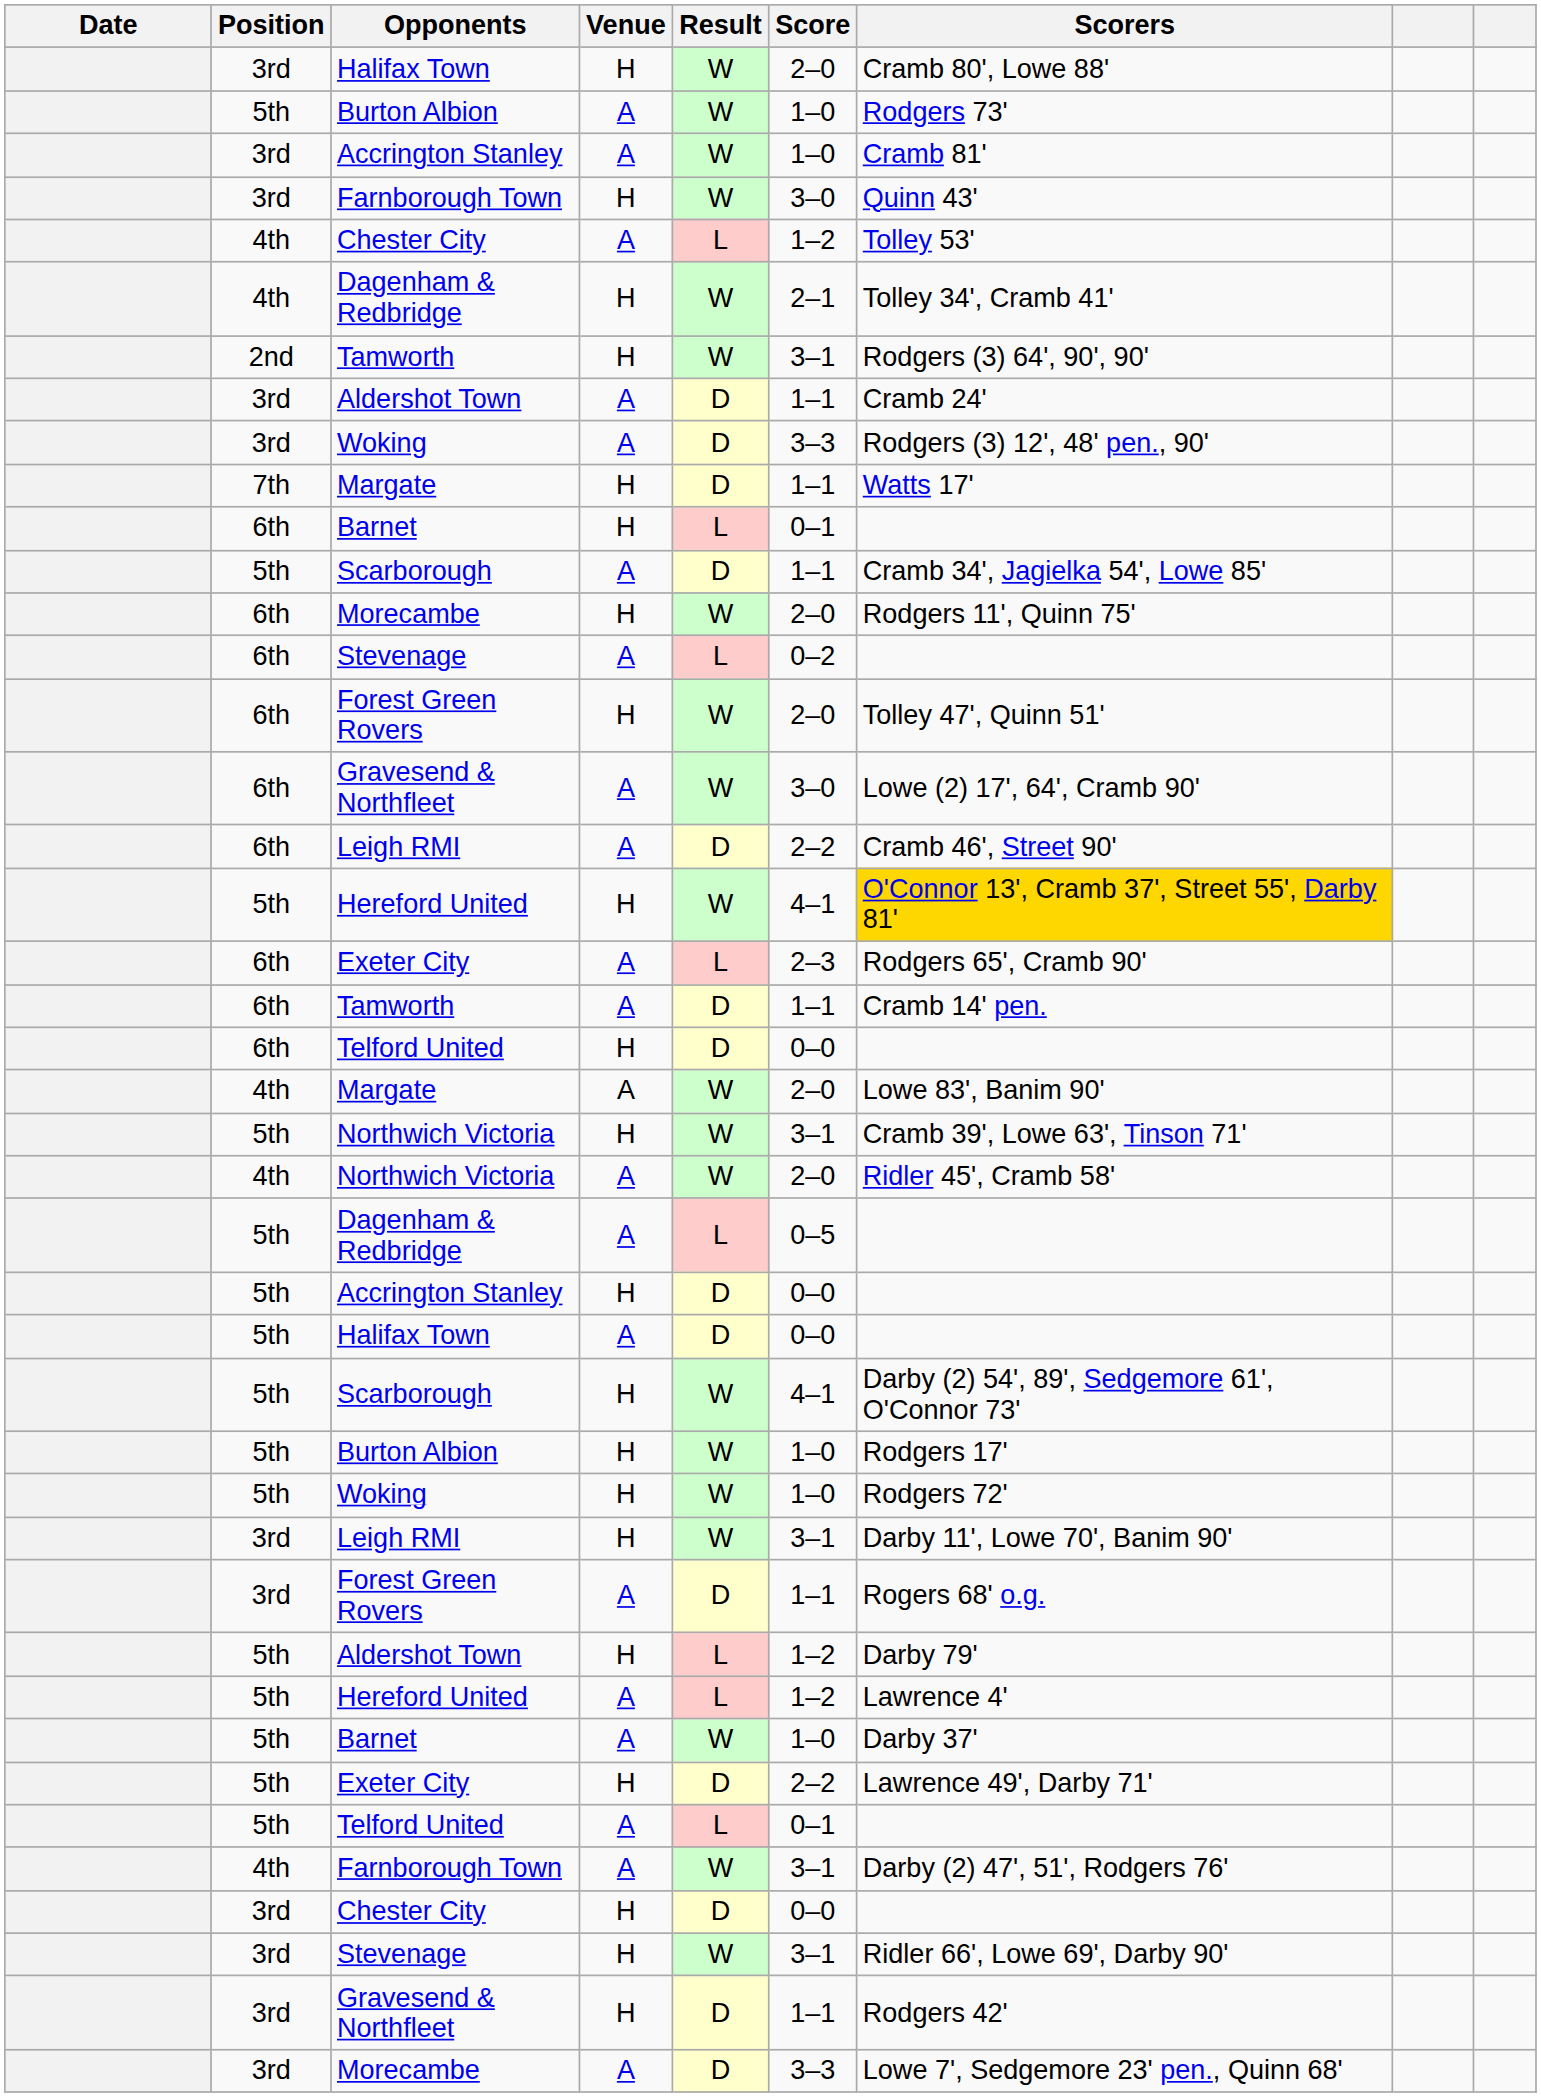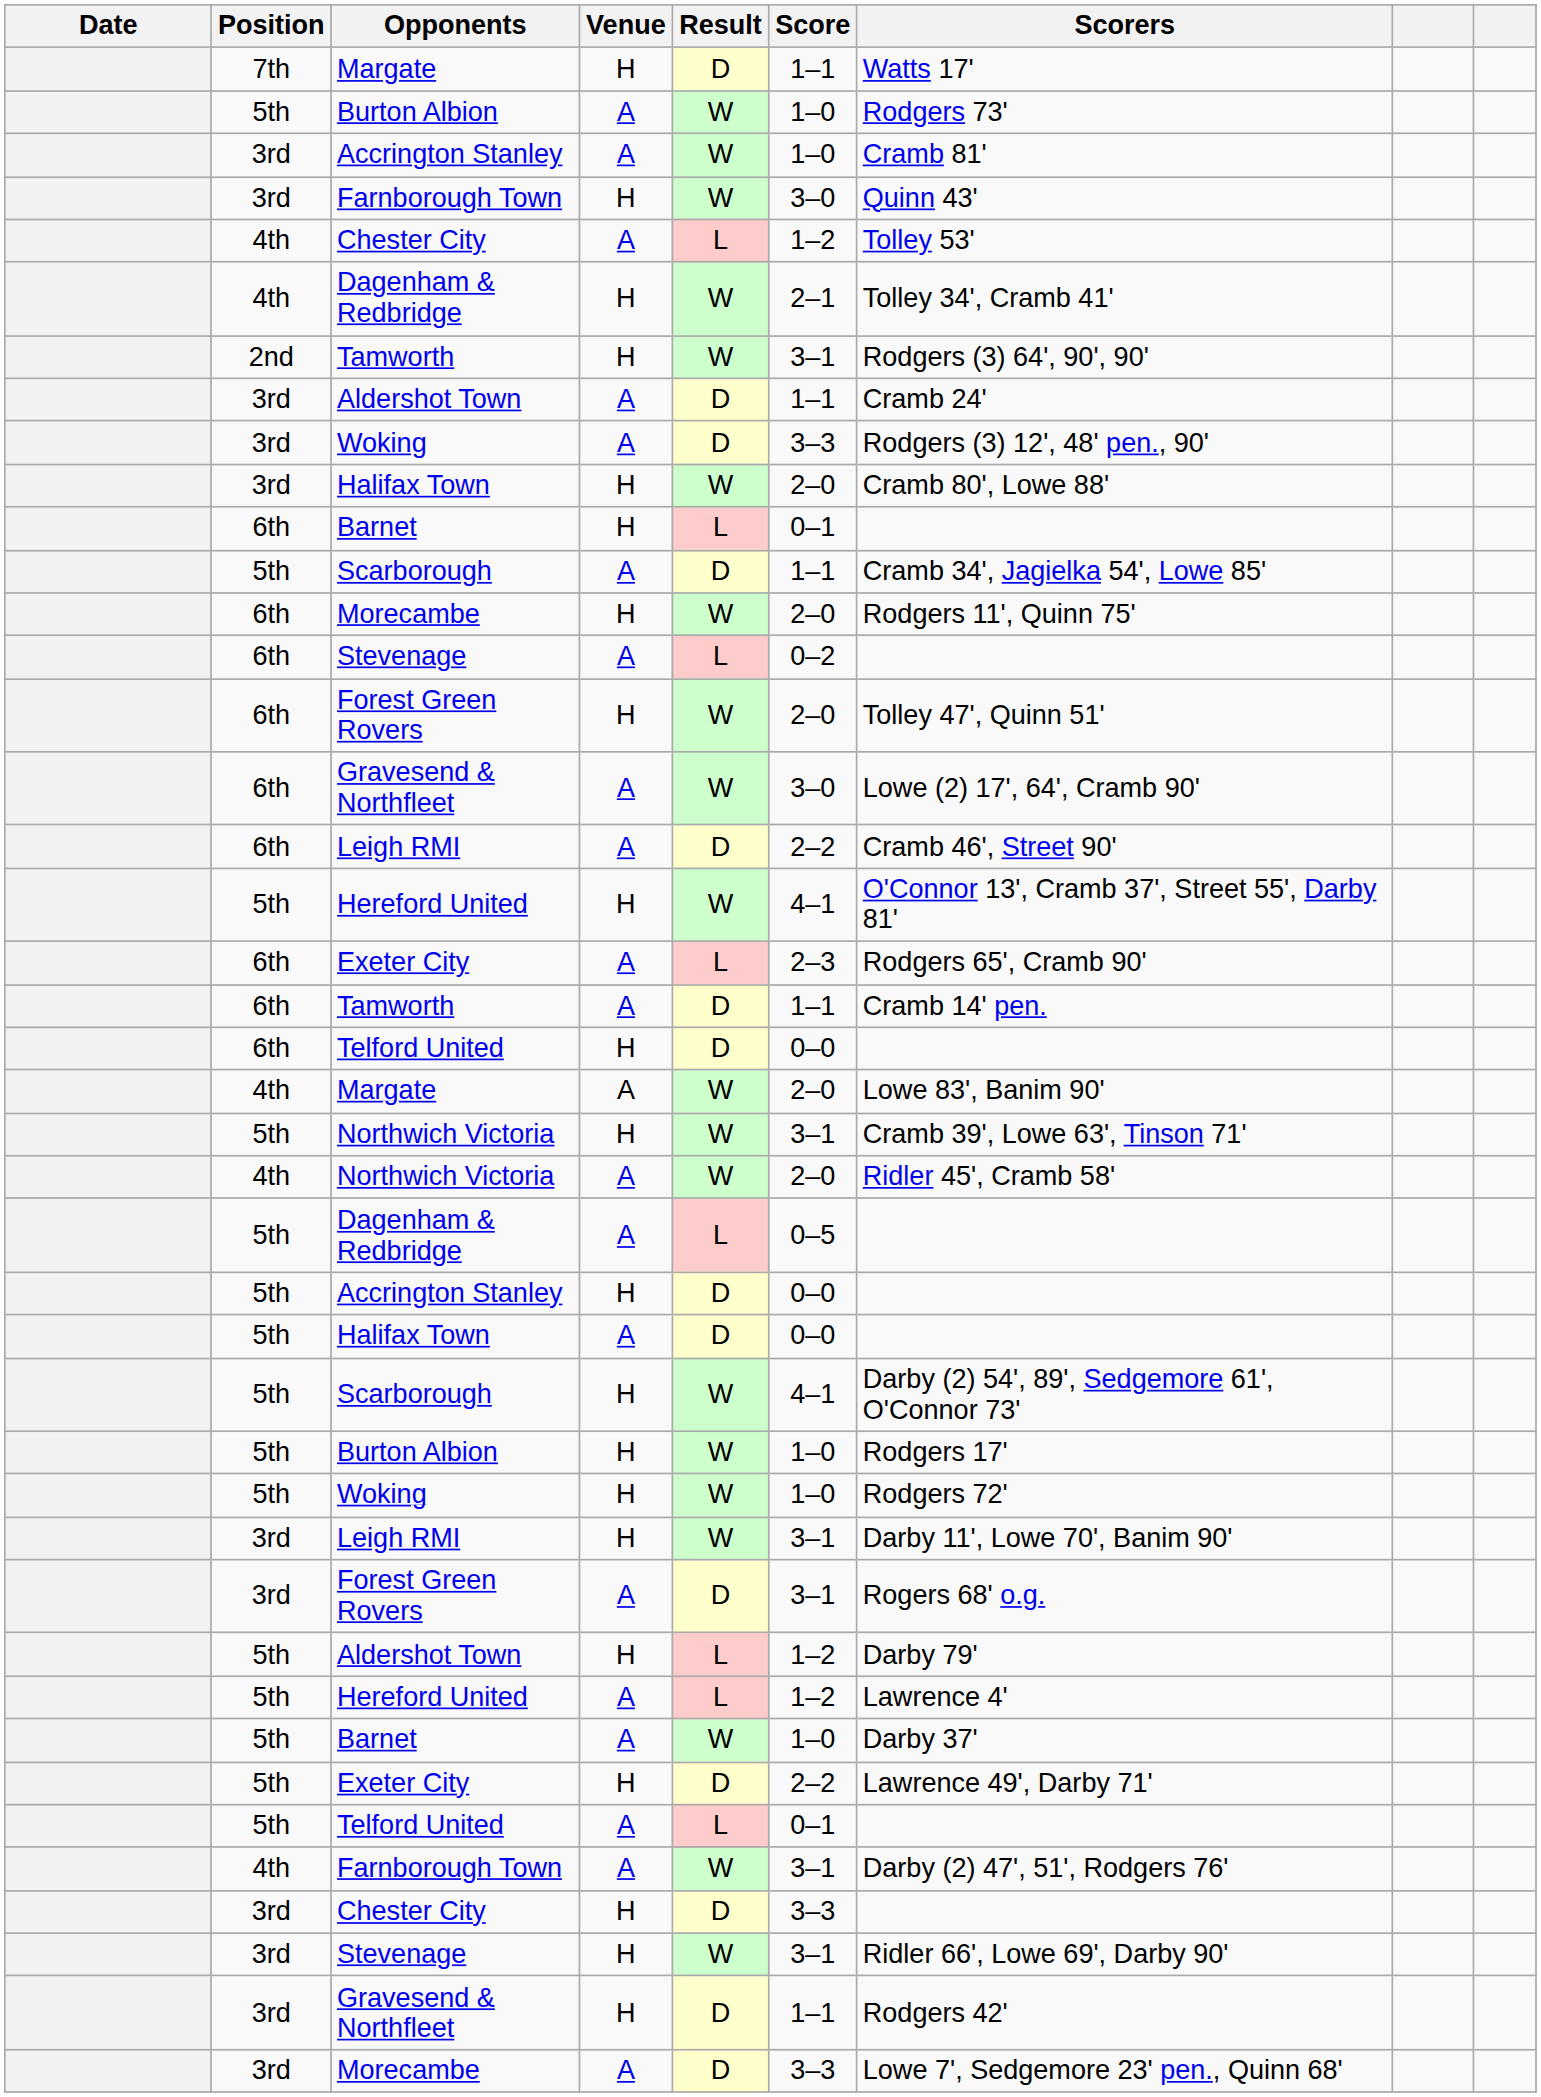rows swapped: Margate / H <-> Halifax Town / H
Hereford United / H | Scorers: gold background -> no background
Forest Green Rovers / A | Score: 1–1 -> 3–1
Chester City / H | Score: 0–0 -> 3–3
